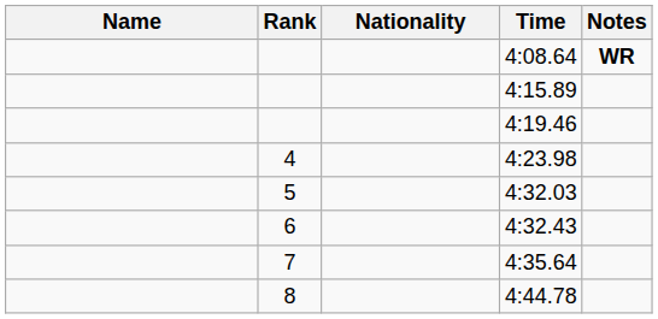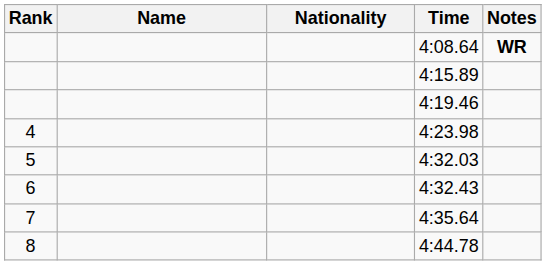columns swapped: Rank <-> Name
